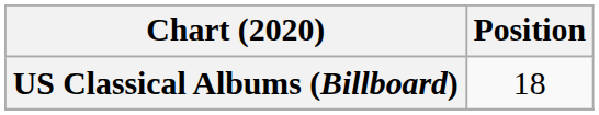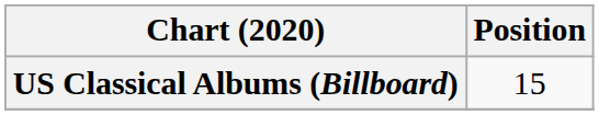US Classical Albums (Billboard) | Position: 18 -> 15
